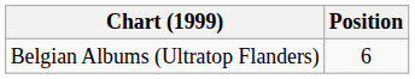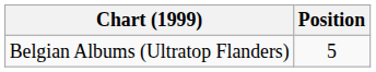Belgian Albums (Ultratop Flanders) | Position: 6 -> 5
